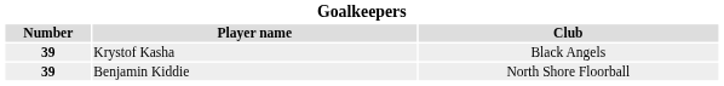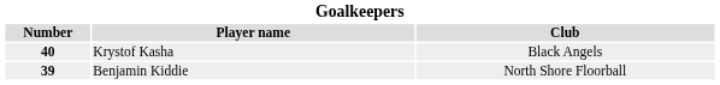Krystof Kasha | Number: 39 -> 40
